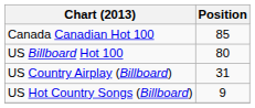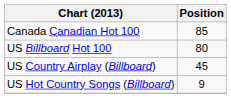US Country Airplay (Billboard) | Position: 31 -> 45
